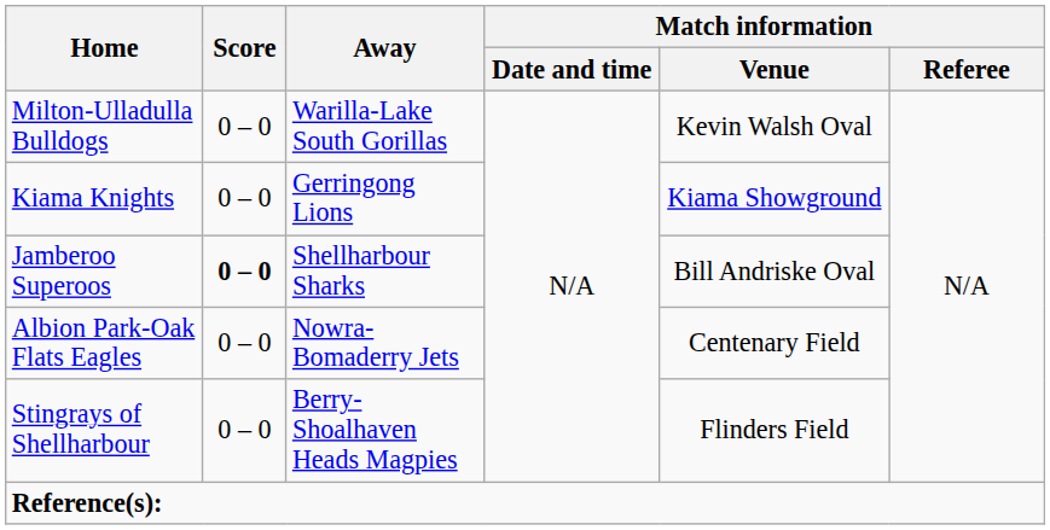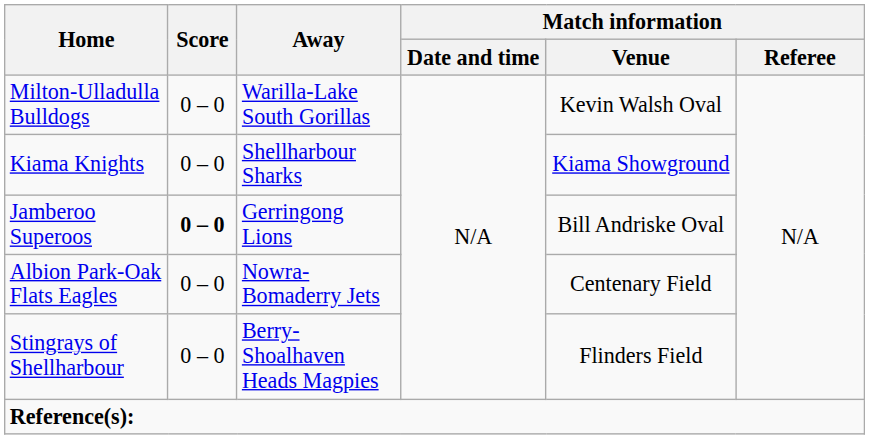Kiama Knights | Away: Gerringong Lions -> Shellharbour Sharks
Jamberoo Superoos | Away: Shellharbour Sharks -> Gerringong Lions
